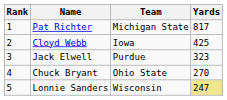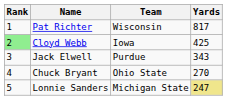Pat Richter | Team: Michigan State -> Wisconsin
Cloyd Webb | Rank: no background -> lightgreen background
Jack Elwell | Yards: 323 -> 343
Lonnie Sanders | Team: Wisconsin -> Michigan State
